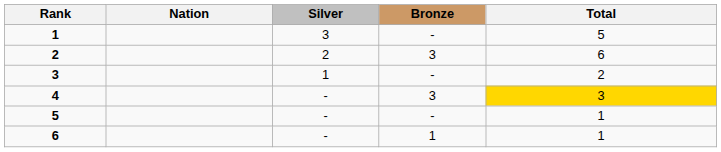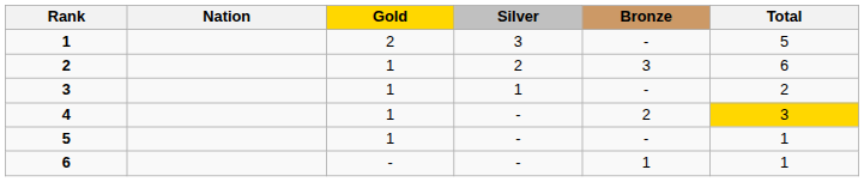+ column: Gold | 2 | 1 | 1 | 1 | 1 | -
4 | Bronze: 3 -> 2
